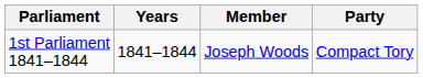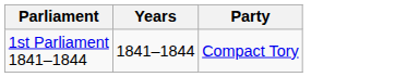- column: Member | Joseph Woods
